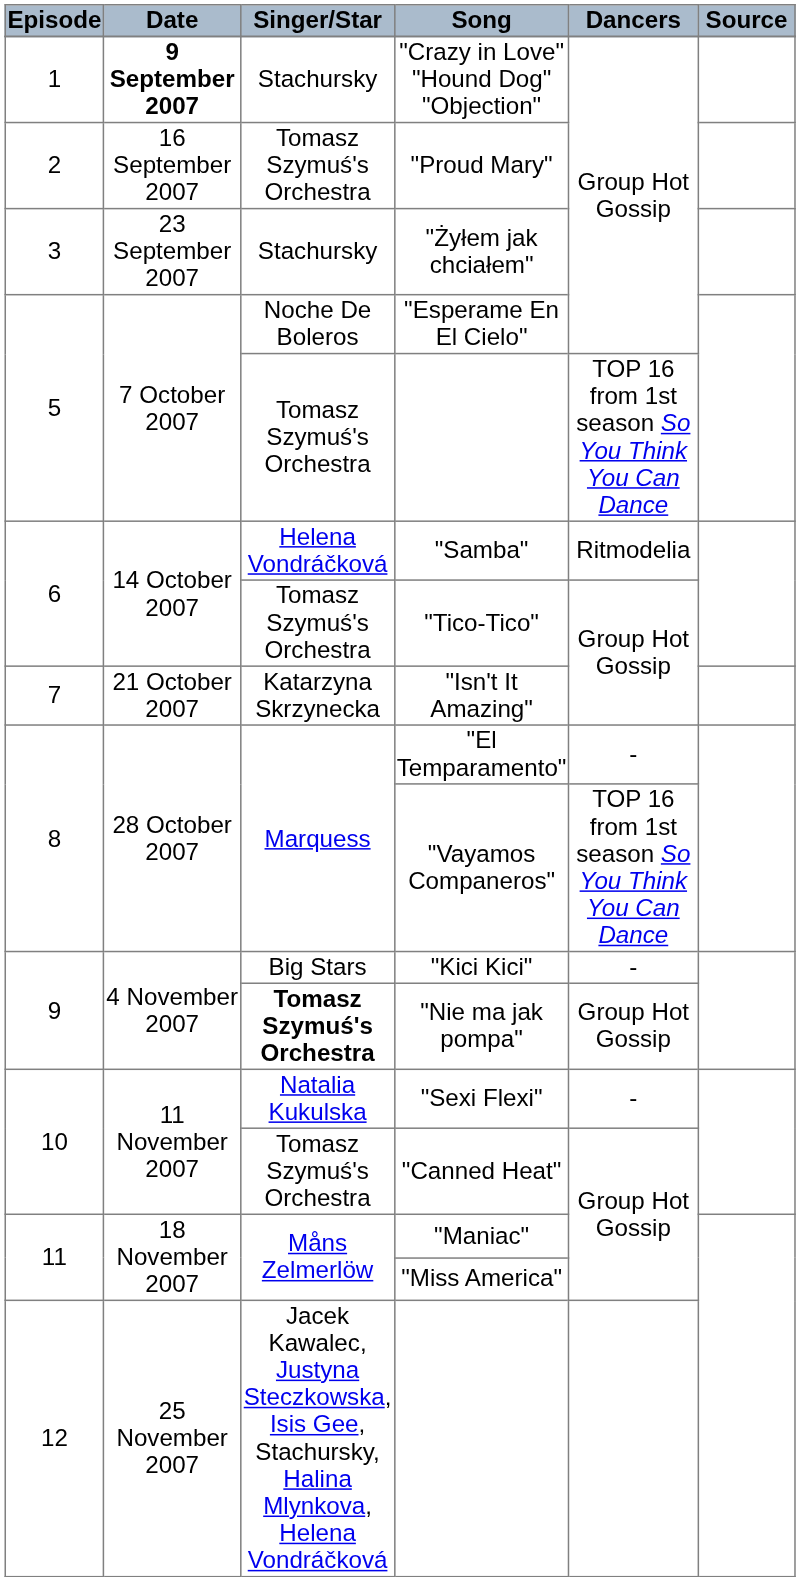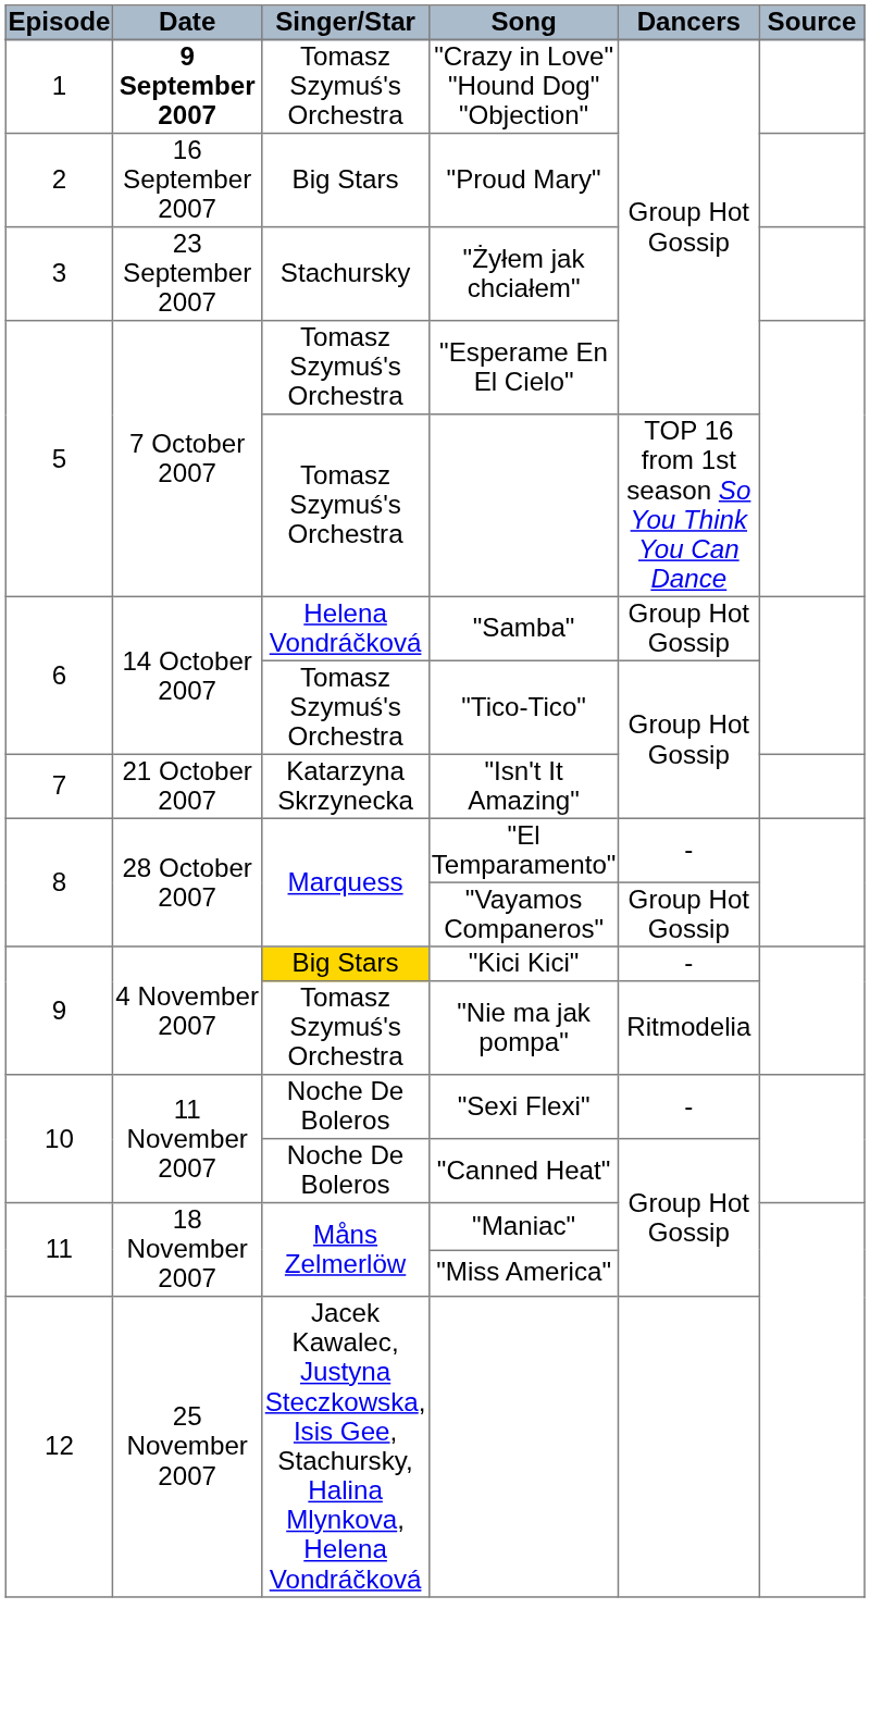"Crazy in Love" "Hound Dog" "Objection" | Singer/Star: Stachursky -> Tomasz Szymuś's Orchestra
"Proud Mary" | Singer/Star: Tomasz Szymuś's Orchestra -> Big Stars
"Esperame En El Cielo" | Singer/Star: Noche De Boleros -> Tomasz Szymuś's Orchestra
"Samba" | Dancers: Ritmodelia -> Group Hot Gossip
"Vayamos Companeros" | Dancers: TOP 16 from 1st season So You Think You Can Dance -> Group Hot Gossip
"Kici Kici" | Singer/Star: no background -> gold background
"Nie ma jak pompa" | Singer/Star: bold -> normal
"Nie ma jak pompa" | Dancers: Group Hot Gossip -> Ritmodelia
"Sexi Flexi" | Singer/Star: Natalia Kukulska -> Noche De Boleros
"Canned Heat" | Singer/Star: Tomasz Szymuś's Orchestra -> Noche De Boleros
